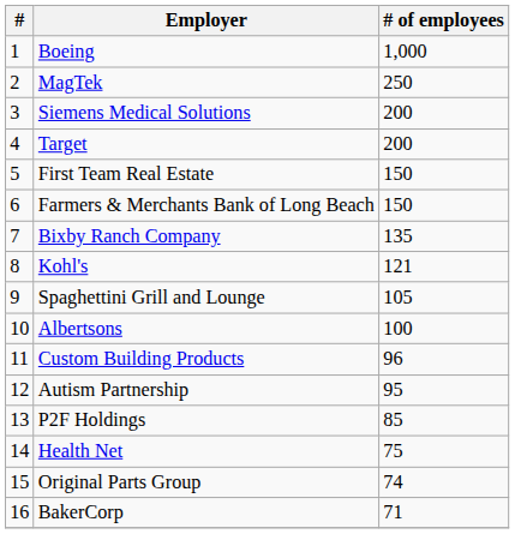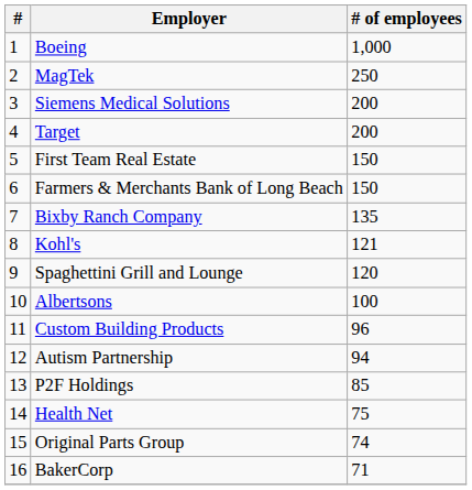Spaghettini Grill and Lounge | # of employees: 105 -> 120
Autism Partnership | # of employees: 95 -> 94
